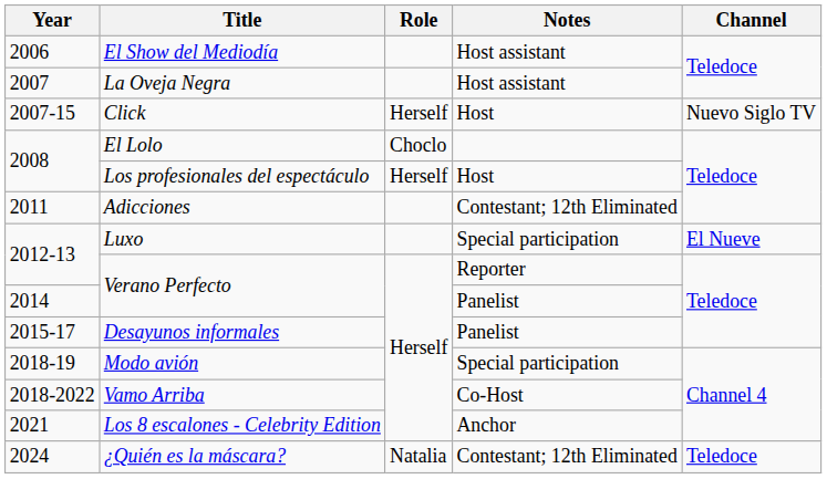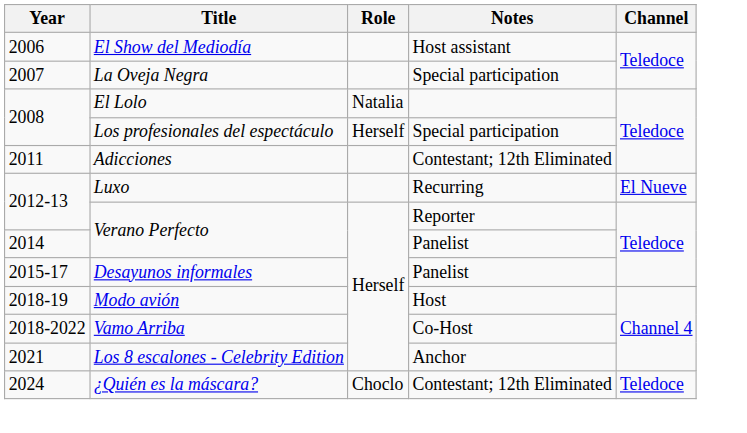La Oveja Negra | Notes: Host assistant -> Special participation
- row: 2007-15 | Click | Herself | Host | Nuevo Siglo TV
El Lolo | Role: Choclo -> Natalia
Los profesionales del espectáculo | Notes: Host -> Special participation
Luxo | Notes: Special participation -> Recurring
Modo avión | Notes: Special participation -> Host
¿Quién es la máscara? | Role: Natalia -> Choclo
